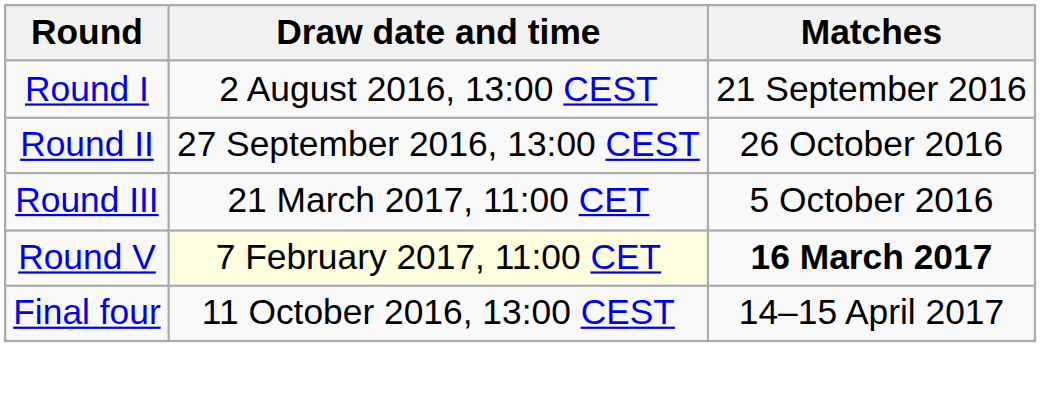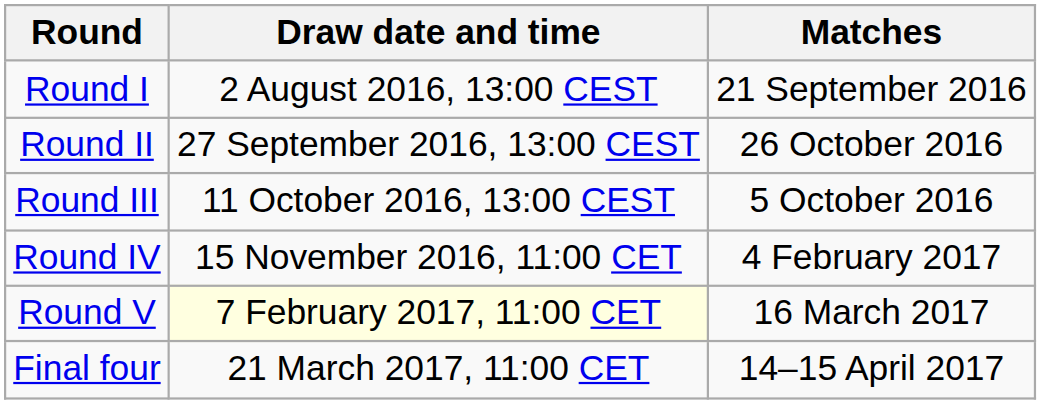Round III | Draw date and time: 21 March 2017, 11:00 CET -> 11 October 2016, 13:00 CEST
+ row: Round IV | 15 November 2016, 11:00 CET | 4 February 2017
Round V | Matches: bold -> normal
Final four | Draw date and time: 11 October 2016, 13:00 CEST -> 21 March 2017, 11:00 CET
